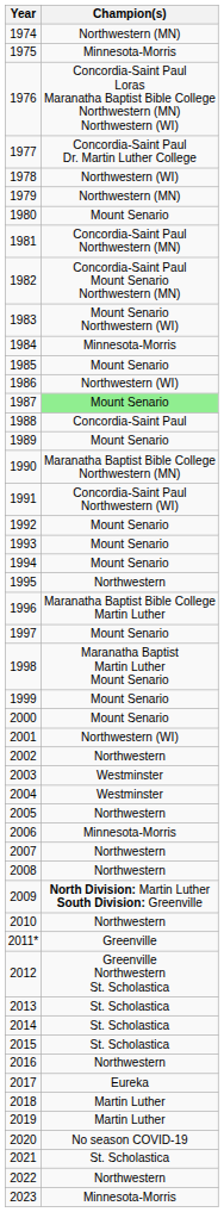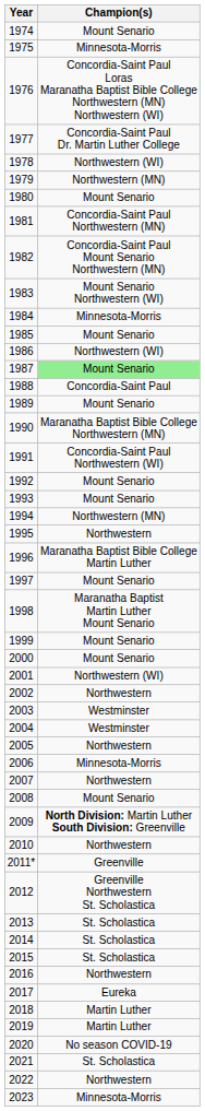1974 | Champion(s): Northwestern (MN) -> Mount Senario
1994 | Champion(s): Mount Senario -> Northwestern (MN)
2008 | Champion(s): Northwestern -> Mount Senario
